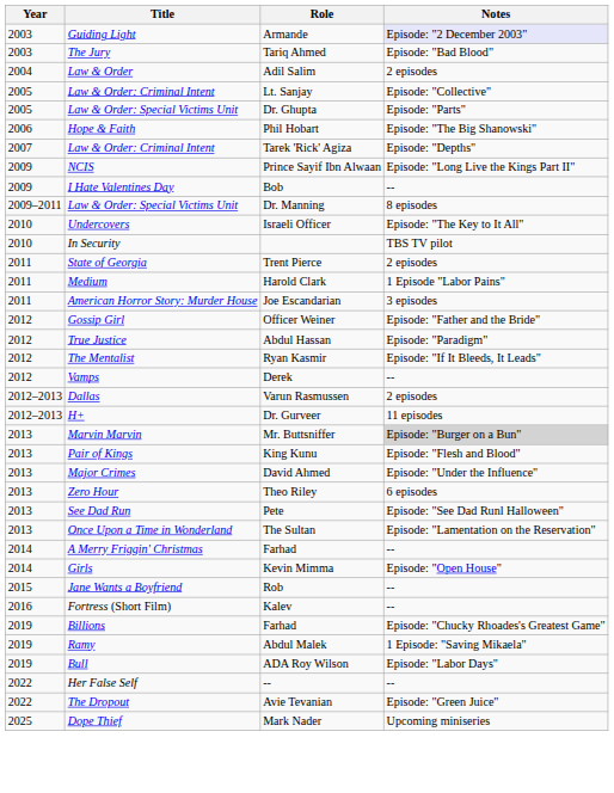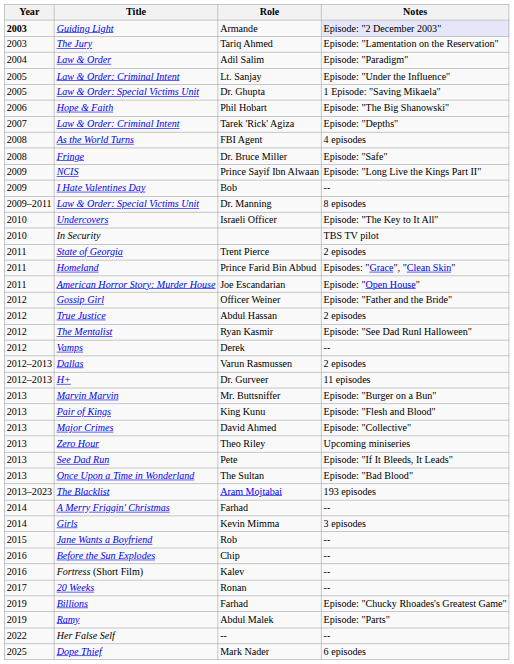Armande | Year: normal -> bold
Tariq Ahmed | Notes: Episode: "Bad Blood" -> Episode: "Lamentation on the Reservation"
Adil Salim | Notes: 2 episodes -> Episode: "Paradigm"
Lt. Sanjay | Notes: Episode: "Collective" -> Episode: "Under the Influence"
Dr. Ghupta | Notes: Episode: "Parts" -> 1 Episode: "Saving Mikaela"
+ row: 2008 | As the World Turns | FBI Agent | 4 episodes
+ row: 2008 | Fringe | Dr. Bruce Miller | Episode: "Safe"
+ row: 2011 | Homeland | Prince Farid Bin Abbud | Episodes: "Grace", "Clean Skin"
- row: 2011 | Medium | Harold Clark | 1 Episode "Labor Pains"
Joe Escandarian | Notes: 3 episodes -> Episode: "Open House"
Abdul Hassan | Notes: Episode: "Paradigm" -> 2 episodes
Ryan Kasmir | Notes: Episode: "If It Bleeds, It Leads" -> Episode: "See Dad Runl Halloween"
Mr. Buttsniffer | Notes: lightgrey background -> no background
David Ahmed | Notes: Episode: "Under the Influence" -> Episode: "Collective"
Theo Riley | Notes: 6 episodes -> Upcoming miniseries
Pete | Notes: Episode: "See Dad Runl Halloween" -> Episode: "If It Bleeds, It Leads"
The Sultan | Notes: Episode: "Lamentation on the Reservation" -> Episode: "Bad Blood"
+ row: 2013–2023 | The Blacklist | Aram Mojtabai | 193 episodes
Kevin Mimma | Notes: Episode: "Open House" -> 3 episodes
+ row: 2016 | Before the Sun Explodes | Chip | --
+ row: 2017 | 20 Weeks | Ronan | --
Abdul Malek | Notes: 1 Episode: "Saving Mikaela" -> Episode: "Parts"
- row: 2019 | Bull | ADA Roy Wilson | Episode: "Labor Days"
- row: 2022 | The Dropout | Avie Tevanian | Episode: "Green Juice"
Mark Nader | Notes: Upcoming miniseries -> 6 episodes
